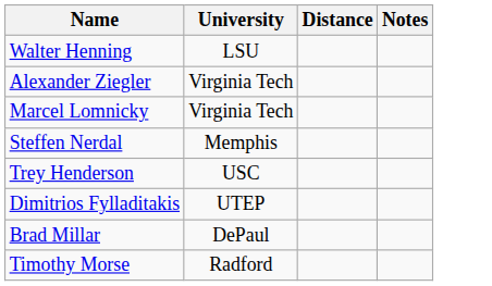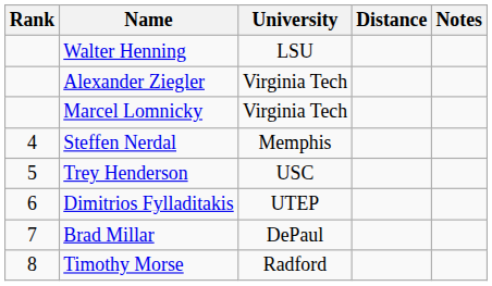+ column: Rank | 4 | 5 | 6 | 7 | 8
